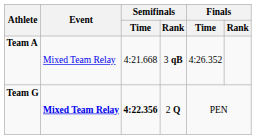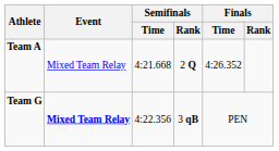Team A | Semifinals / Rank: 3 qB -> 2 Q
Team G | Semifinals / Time: bold -> normal
Team G | Semifinals / Rank: 2 Q -> 3 qB
